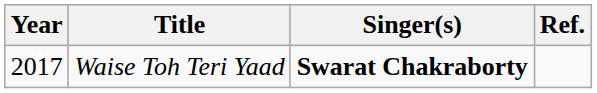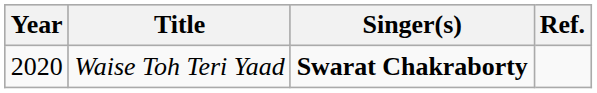Waise Toh Teri Yaad | Year: 2017 -> 2020
